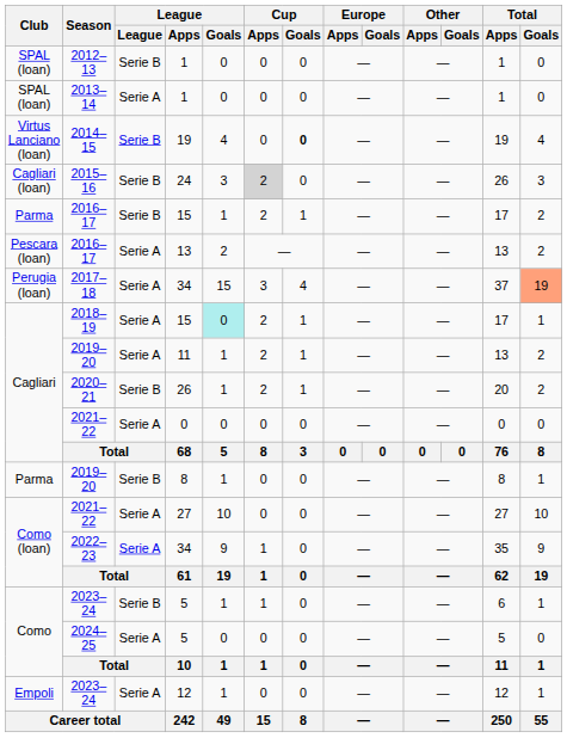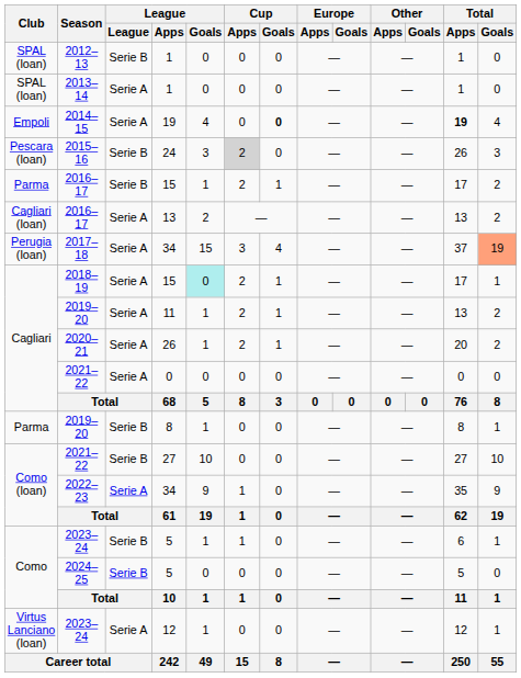2014–15 | Club: Virtus Lanciano (loan) -> Empoli
2014–15 | League: Serie B -> Serie A
2014–15 | Total / Apps: normal -> bold
2015–16 | Club: Cagliari (loan) -> Pescara (loan)
2016–17 / 13 | Club: Pescara (loan) -> Cagliari (loan)
2020–21 | League: Serie B -> Serie A
2021–22 / 27 | League: Serie A -> Serie B
2024–25 | League: Serie A -> Serie B
2023–24 / 12 | Club: Empoli -> Virtus Lanciano (loan)
